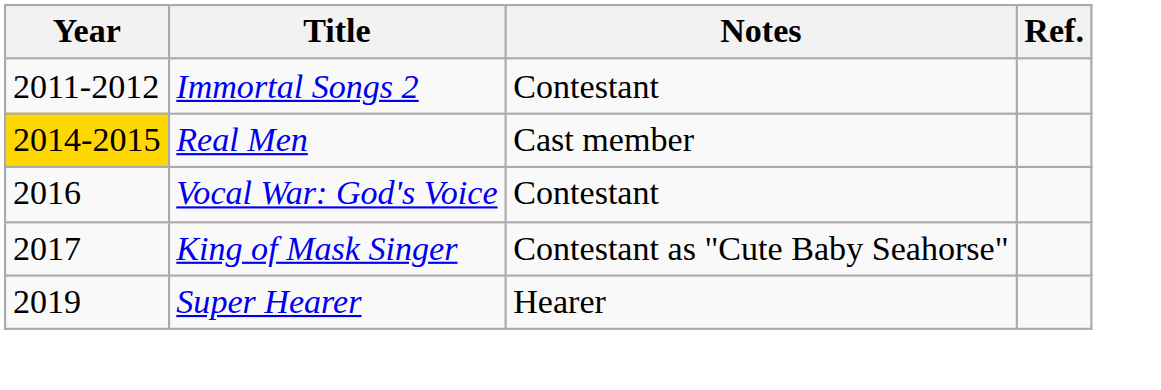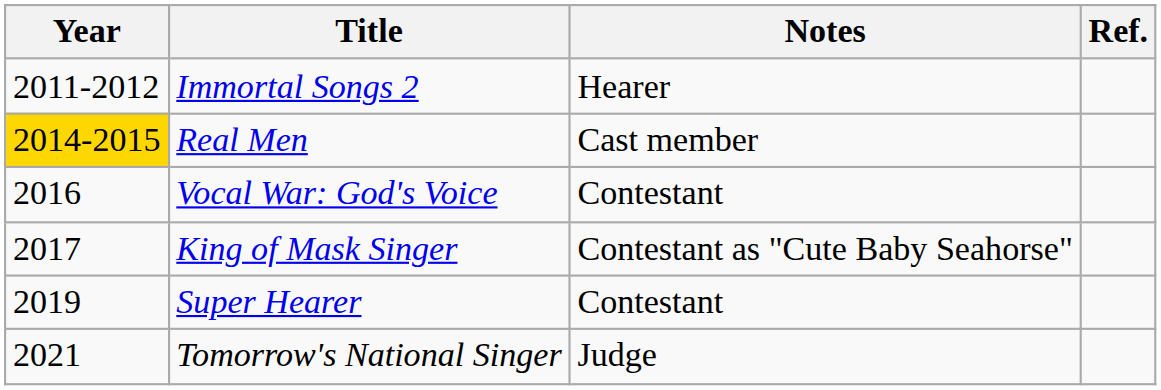Immortal Songs 2 | Notes: Contestant -> Hearer
Super Hearer | Notes: Hearer -> Contestant
+ row: 2021 | Tomorrow's National Singer | Judge
